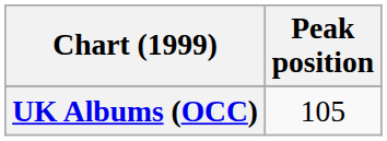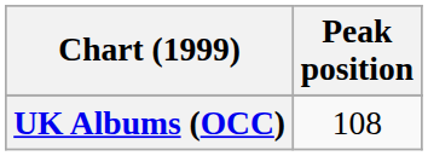UK Albums (OCC) | Peak position: 105 -> 108
